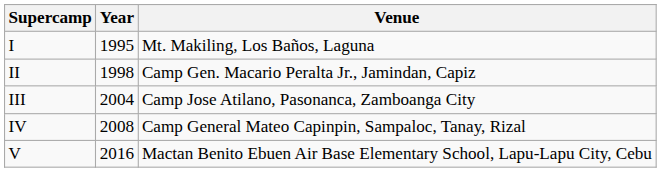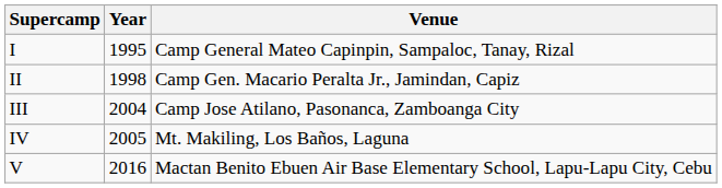I | Venue: Mt. Makiling, Los Baños, Laguna -> Camp General Mateo Capinpin, Sampaloc, Tanay, Rizal
IV | Year: 2008 -> 2005
IV | Venue: Camp General Mateo Capinpin, Sampaloc, Tanay, Rizal -> Mt. Makiling, Los Baños, Laguna
